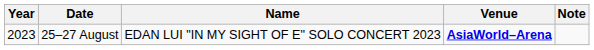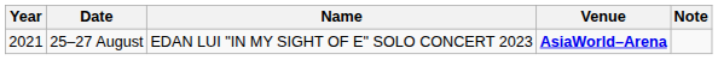25–27 August | Year: 2023 -> 2021
